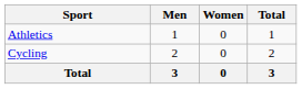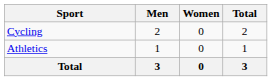rows swapped: Athletics <-> Cycling
